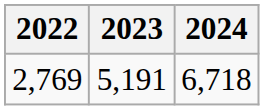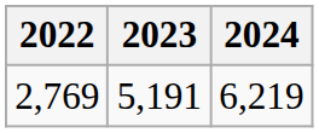2,769 | 2024: 6,718 -> 6,219
